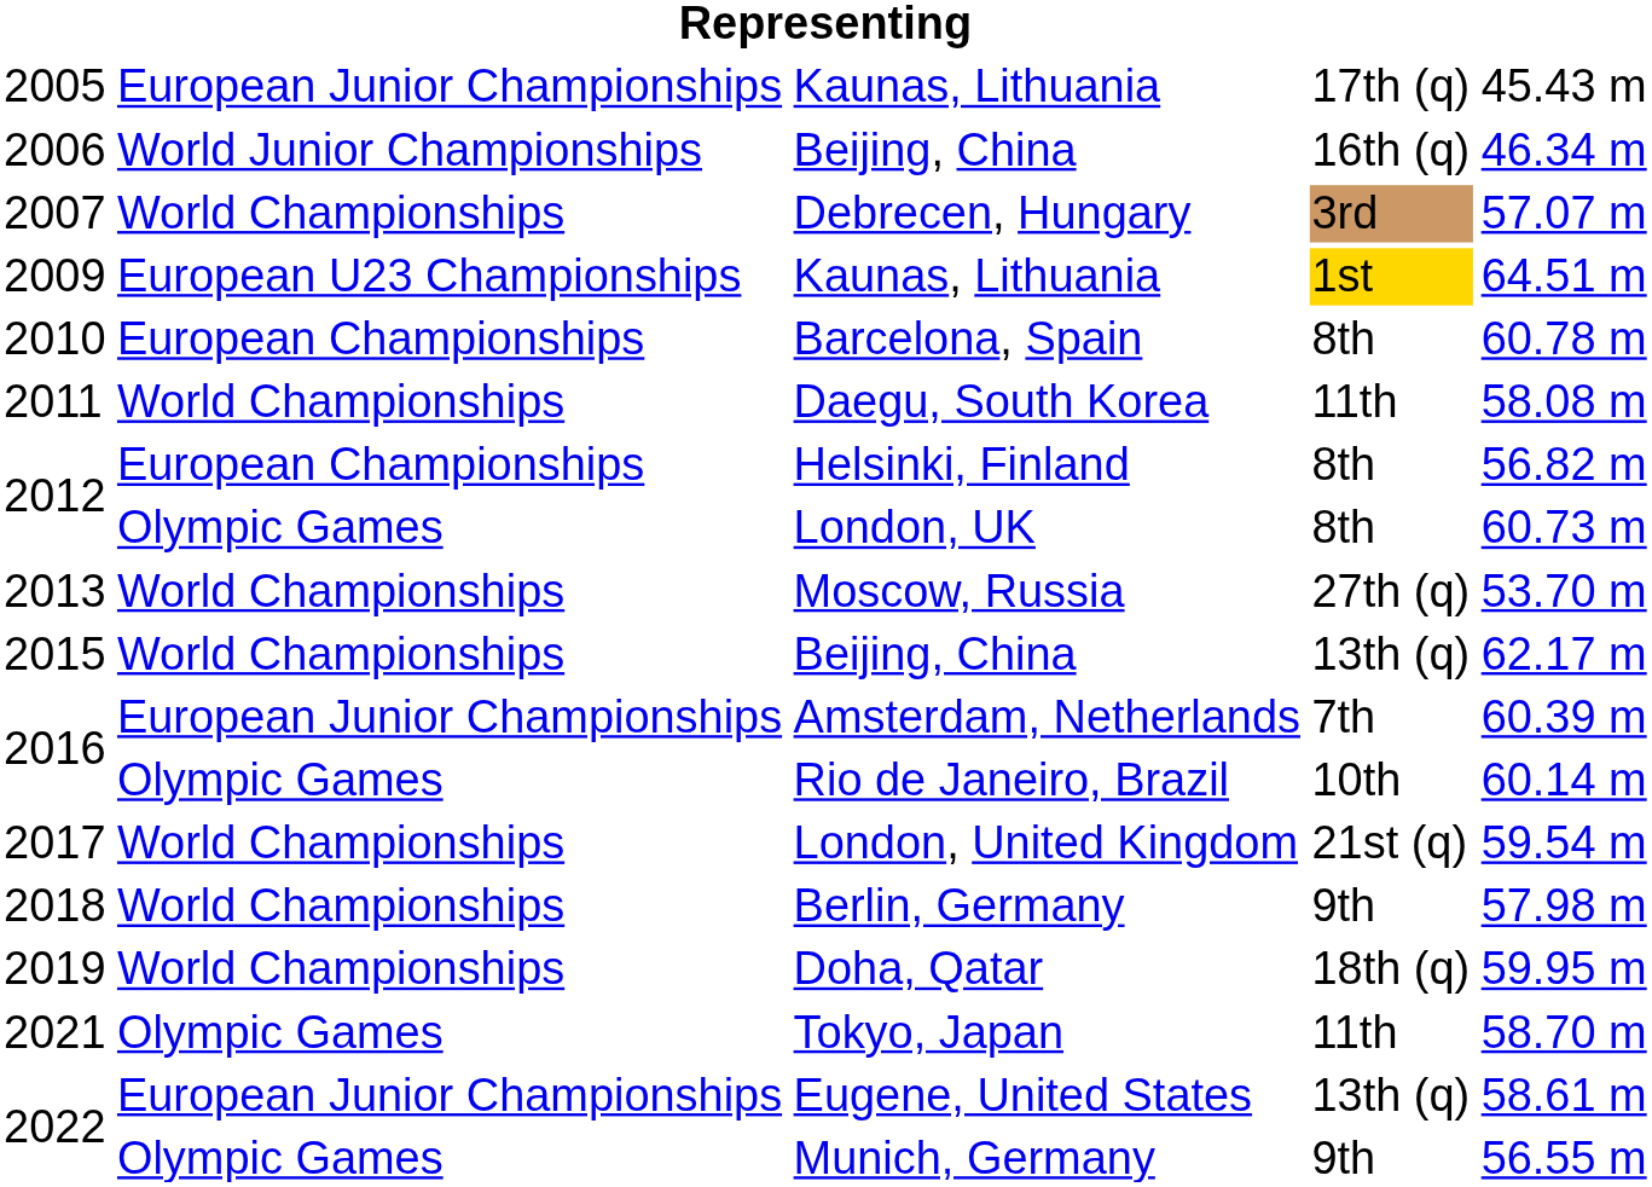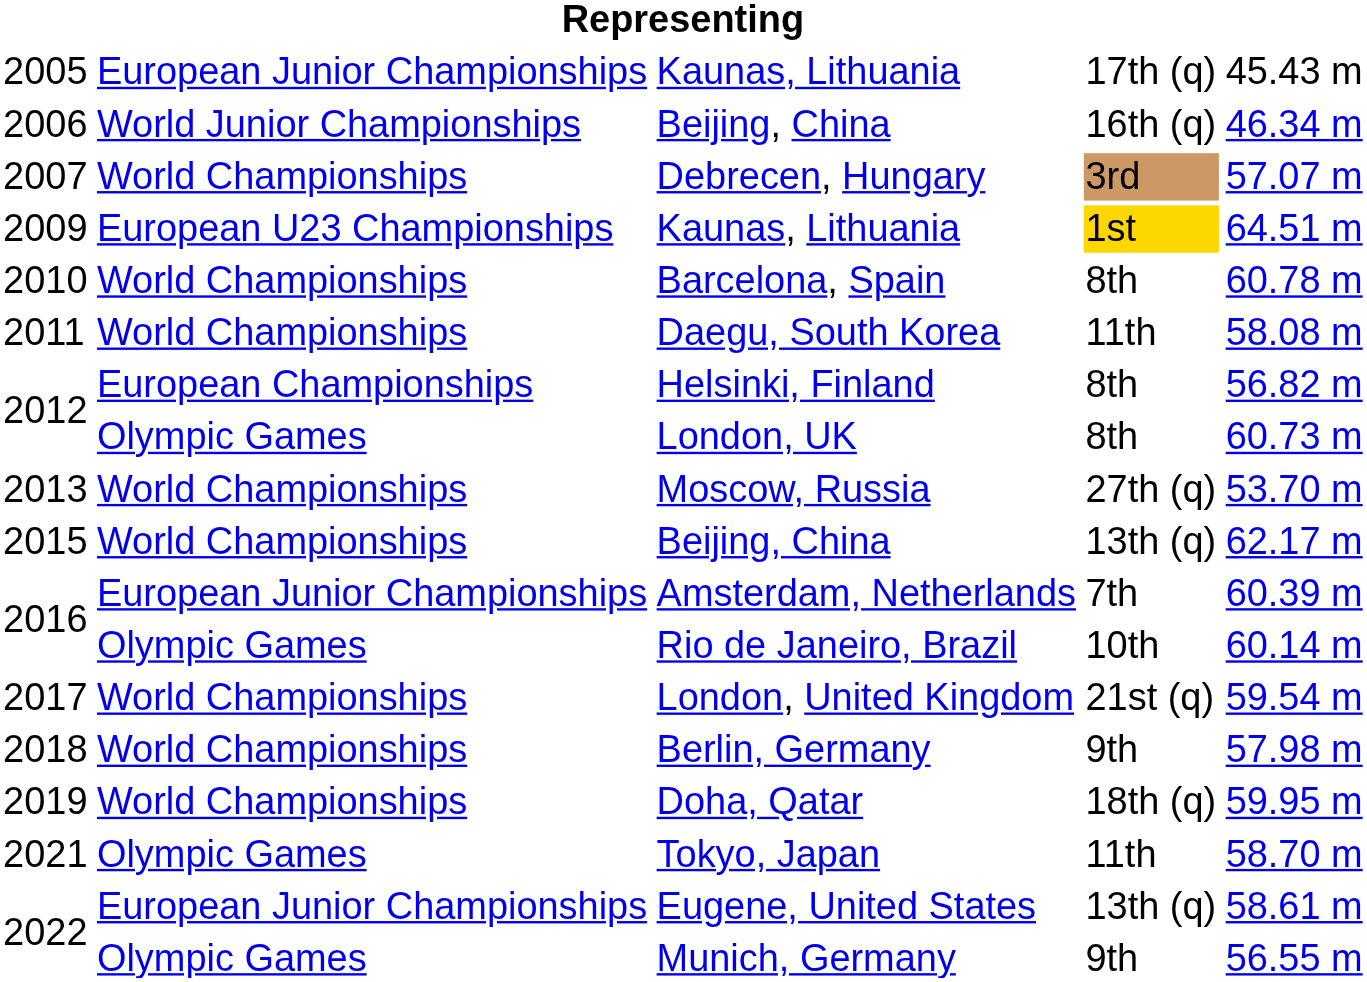Barcelona, Spain | column 2: European Championships -> World Championships
